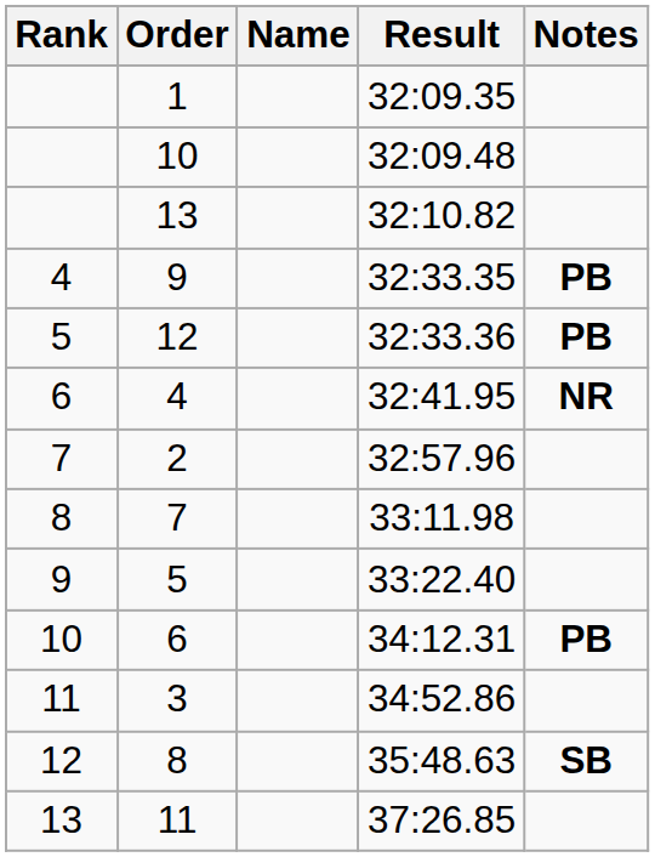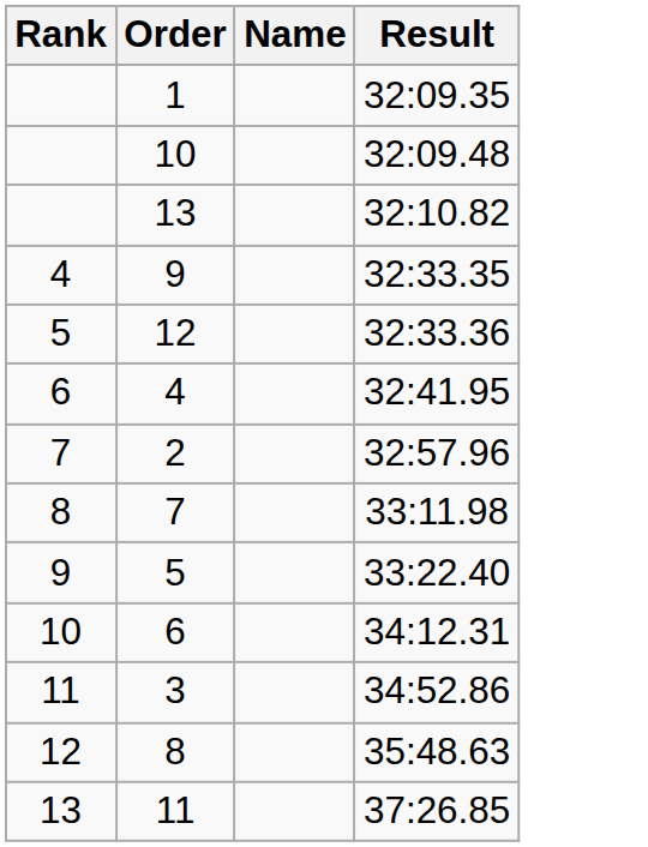- column: Notes | PB | PB | NR | PB | SB
